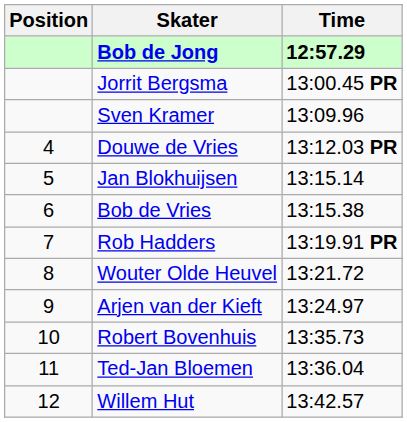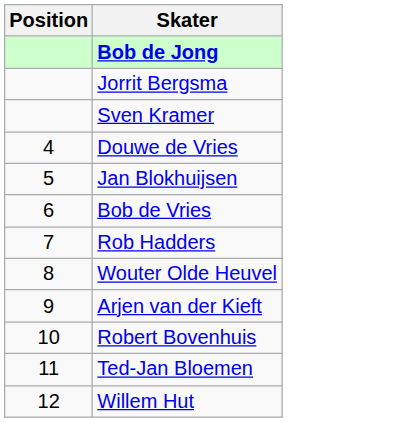- column: Time | 12:57.29 | 13:00.45 PR | 13:09.96 | 13:12.03 PR | 13:15.14 | 13:15.38 | 13:19.91 PR | 13:21.72 | 13:24.97 | 13:35.73 | 13:36.04 | 13:42.57
